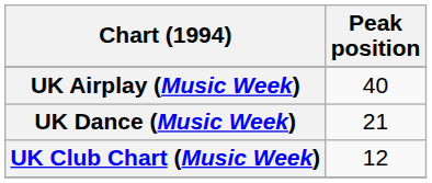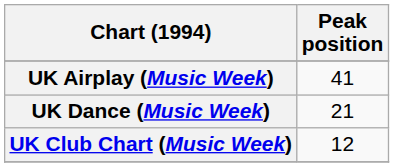UK Airplay (Music Week) | Peak position: 40 -> 41
